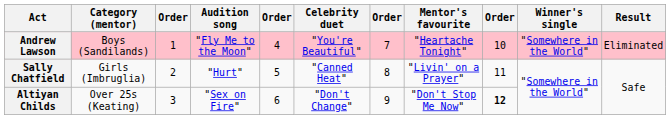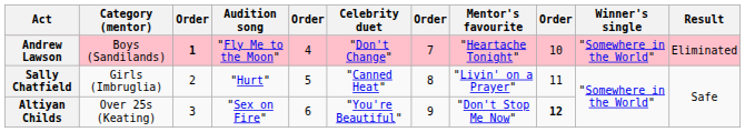Andrew Lawson | column 3: normal -> bold
Andrew Lawson | Celebrity duet: "You're Beautiful" -> "Don't Change"
Altiyan Childs | Celebrity duet: "Don't Change" -> "You're Beautiful"
